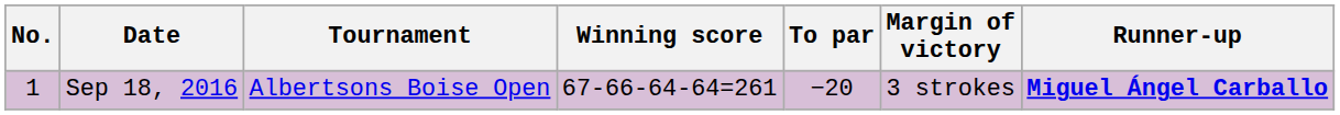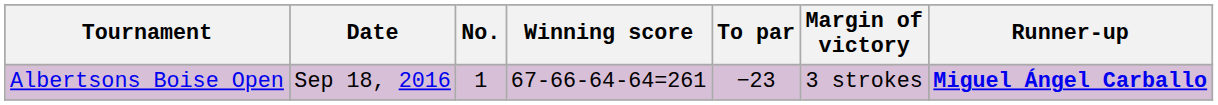columns swapped: No. <-> Tournament
Sep 18, 2016 | To par: −20 -> −23
